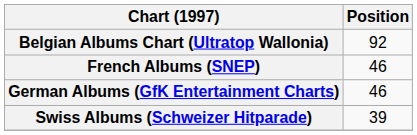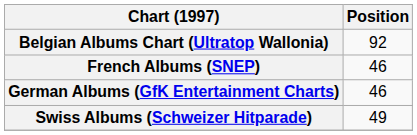Swiss Albums (Schweizer Hitparade) | Position: 39 -> 49
